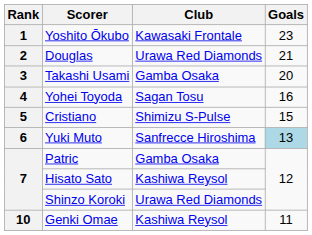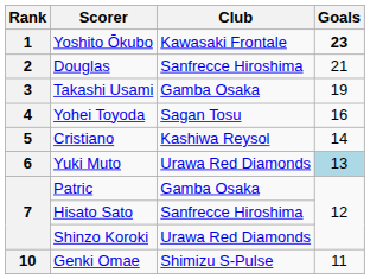Yoshito Ōkubo | Goals: normal -> bold
Douglas | Club: Urawa Red Diamonds -> Sanfrecce Hiroshima
Takashi Usami | Goals: 20 -> 19
Cristiano | Club: Shimizu S-Pulse -> Kashiwa Reysol
Cristiano | Goals: 15 -> 14
Yuki Muto | Club: Sanfrecce Hiroshima -> Urawa Red Diamonds
Hisato Sato | Club: Kashiwa Reysol -> Sanfrecce Hiroshima
Genki Omae | Club: Kashiwa Reysol -> Shimizu S-Pulse
